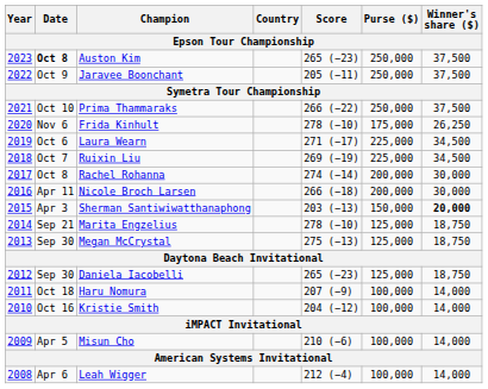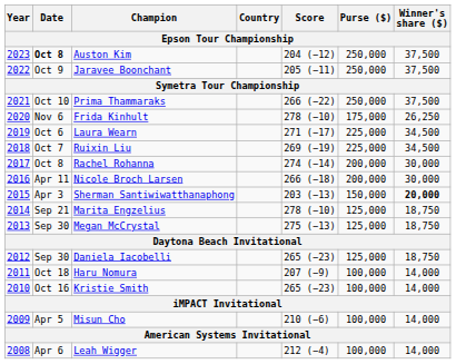Auston Kim | Score: 265 (−23) -> 204 (−12)
Kristie Smith | Score: 204 (−12) -> 265 (−23)
